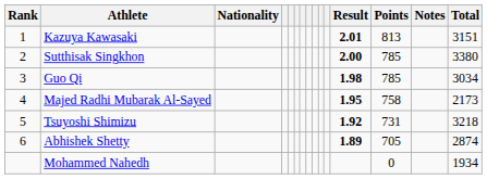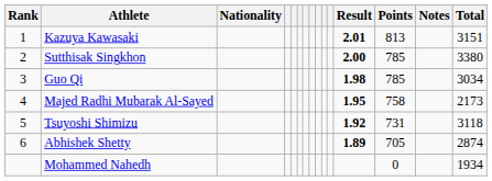Tsuyoshi Shimizu | Total: 3218 -> 3118
